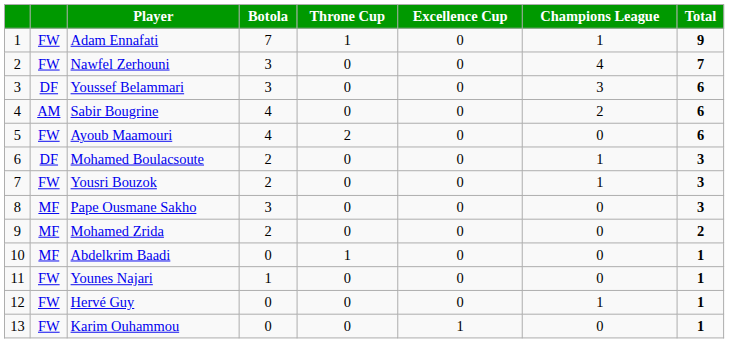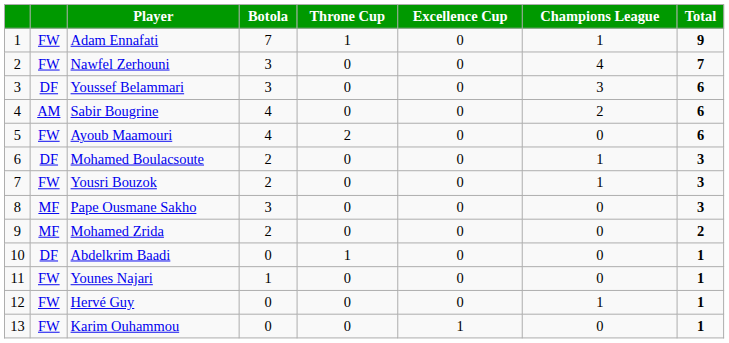Abdelkrim Baadi | column 2: MF -> DF
